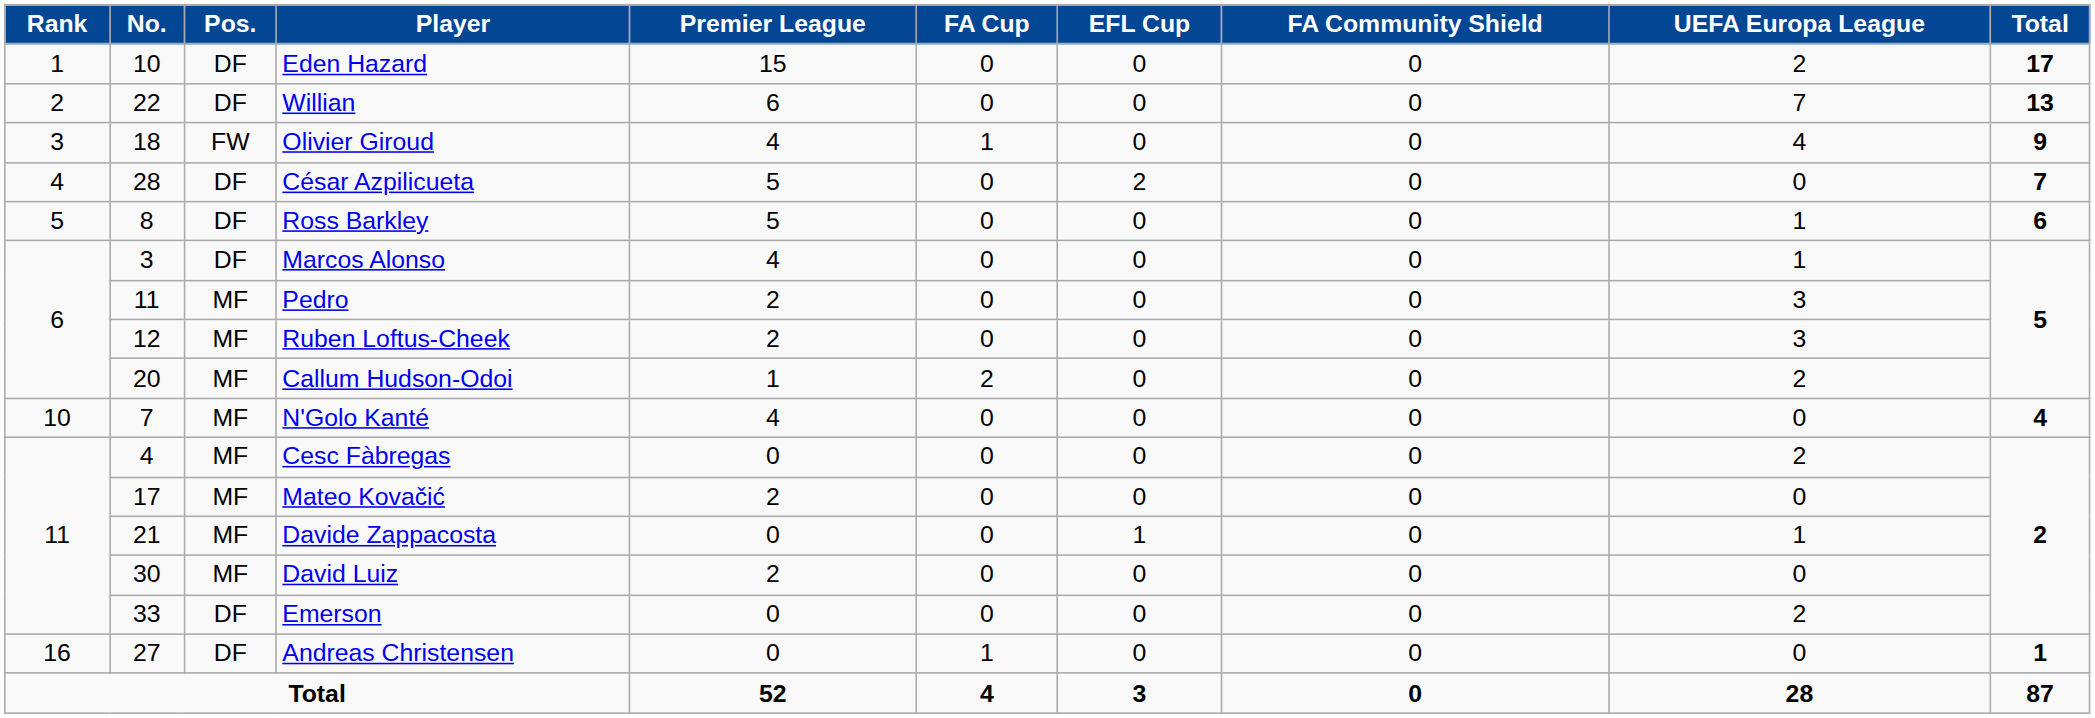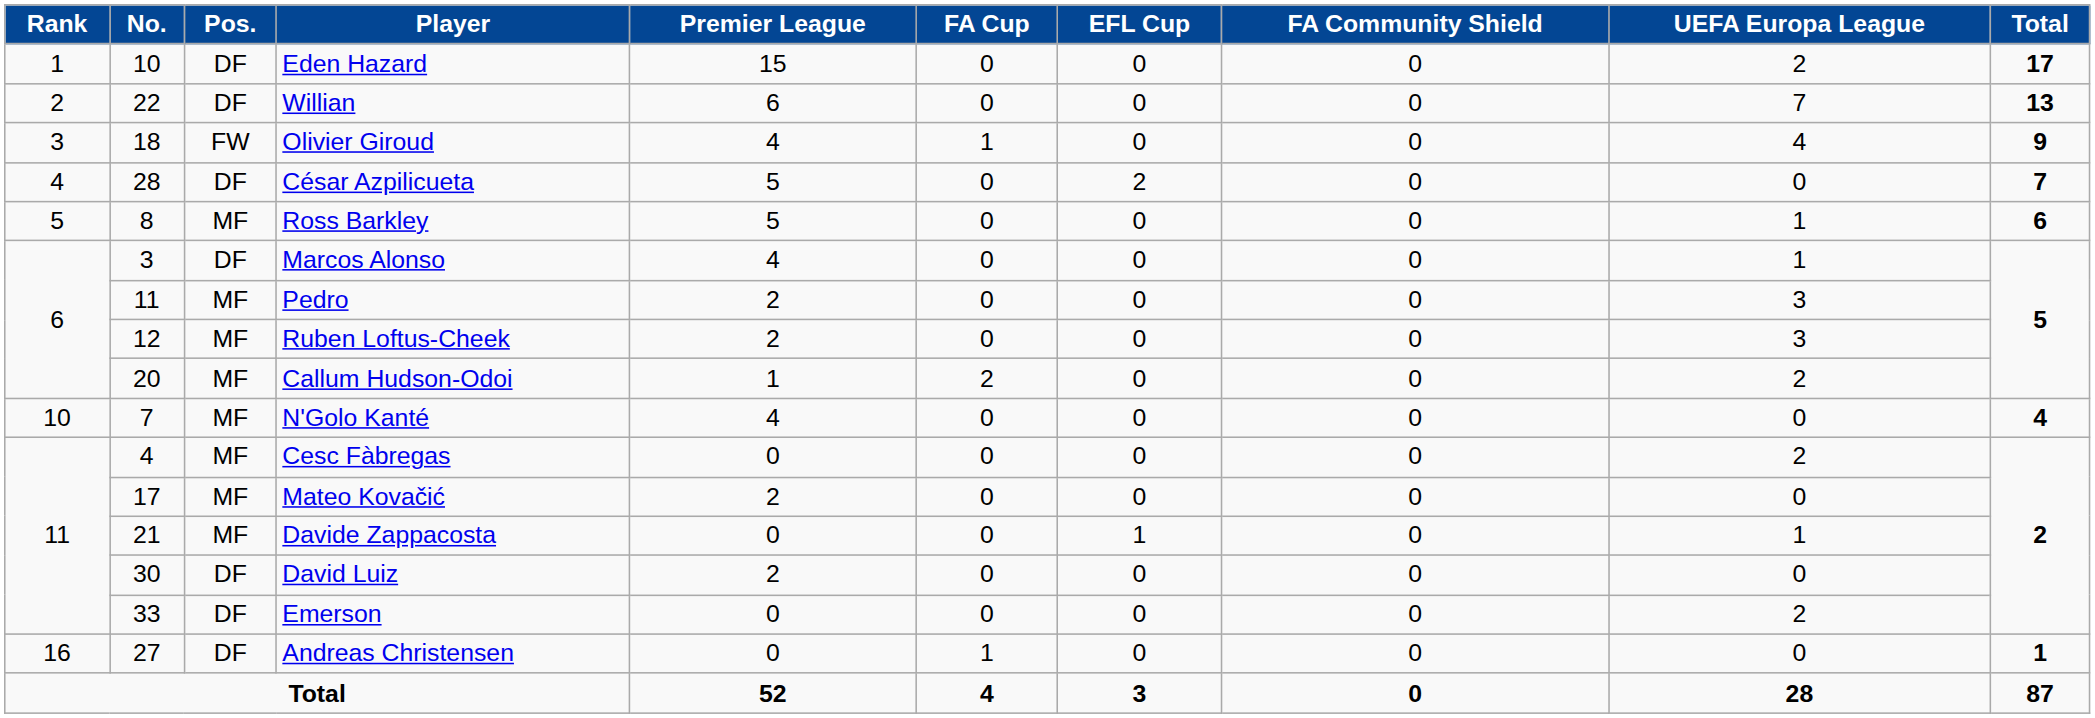Ross Barkley | Pos.: DF -> MF
David Luiz | Pos.: MF -> DF
